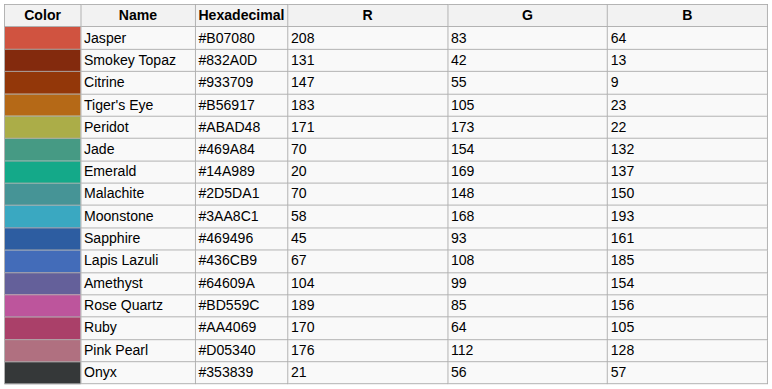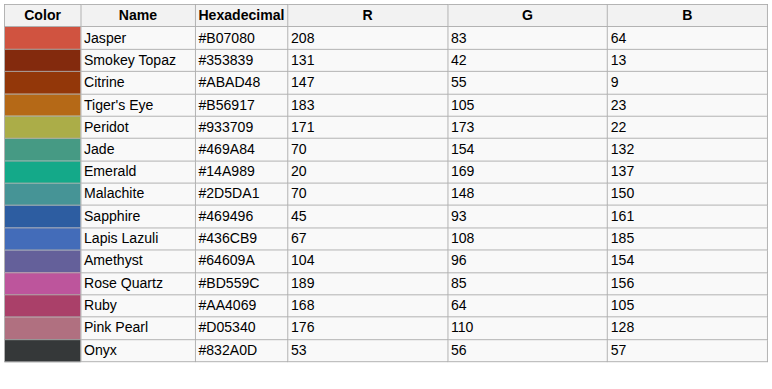Smokey Topaz | Hexadecimal: #832A0D -> #353839
Citrine | Hexadecimal: #933709 -> #ABAD48
Peridot | Hexadecimal: #ABAD48 -> #933709
- row: Moonstone | #3AA8C1 | 58 | 168 | 193
Amethyst | G: 99 -> 96
Ruby | R: 170 -> 168
Pink Pearl | G: 112 -> 110
Onyx | Hexadecimal: #353839 -> #832A0D
Onyx | R: 21 -> 53
